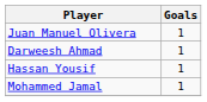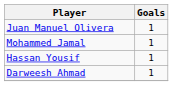rows swapped: Mohammed Jamal <-> Darweesh Ahmad
